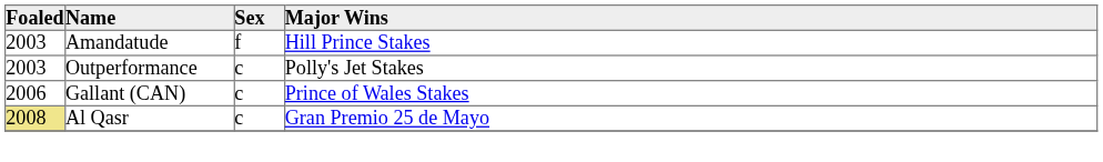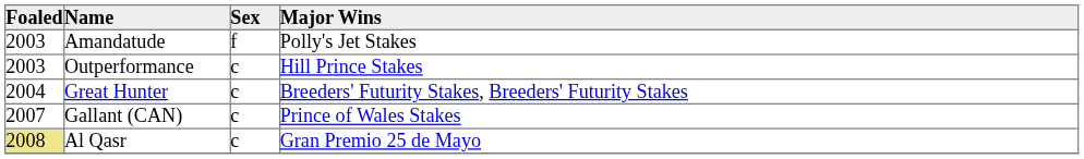Amandatude | Major Wins: Hill Prince Stakes -> Polly's Jet Stakes
Outperformance | Major Wins: Polly's Jet Stakes -> Hill Prince Stakes
+ row: 2004 | Great Hunter | c | Breeders' Futurity Stakes, Breeders' Futurity Stakes
Gallant (CAN) | Foaled: 2006 -> 2007
